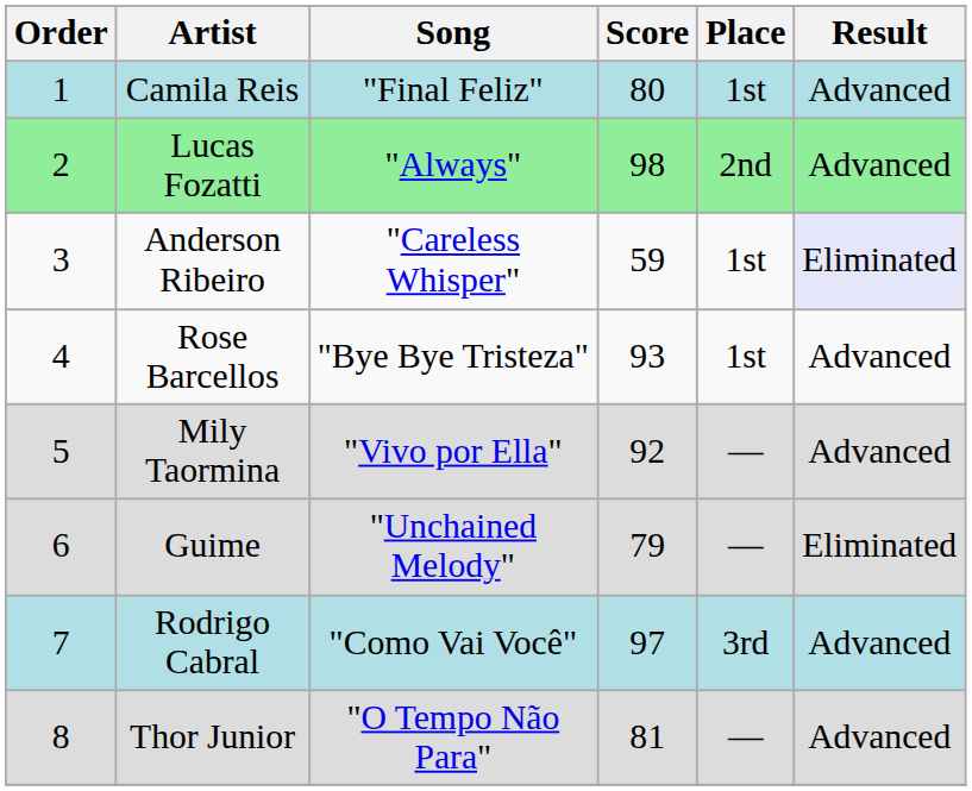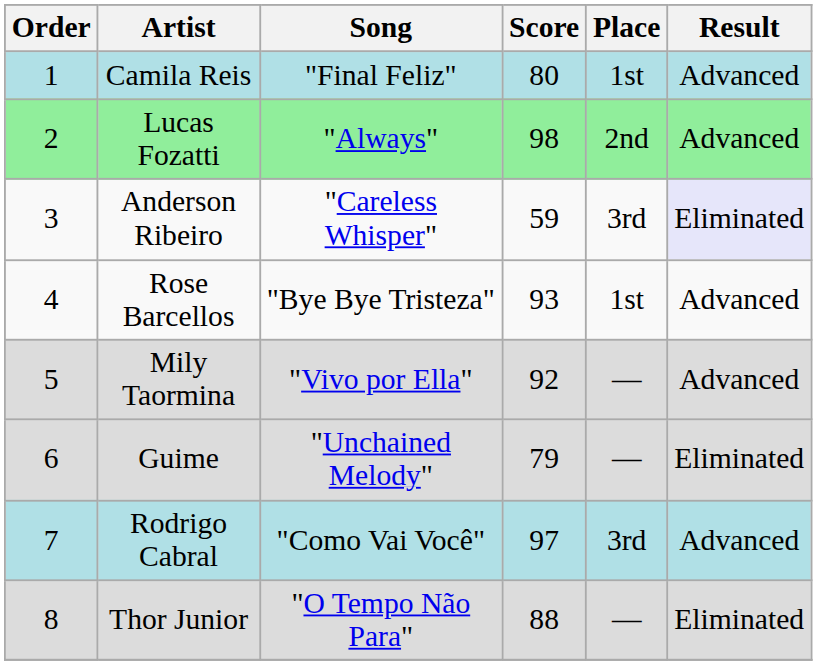Anderson Ribeiro | Place: 1st -> 3rd
Thor Junior | Score: 81 -> 88
Thor Junior | Result: Advanced -> Eliminated
